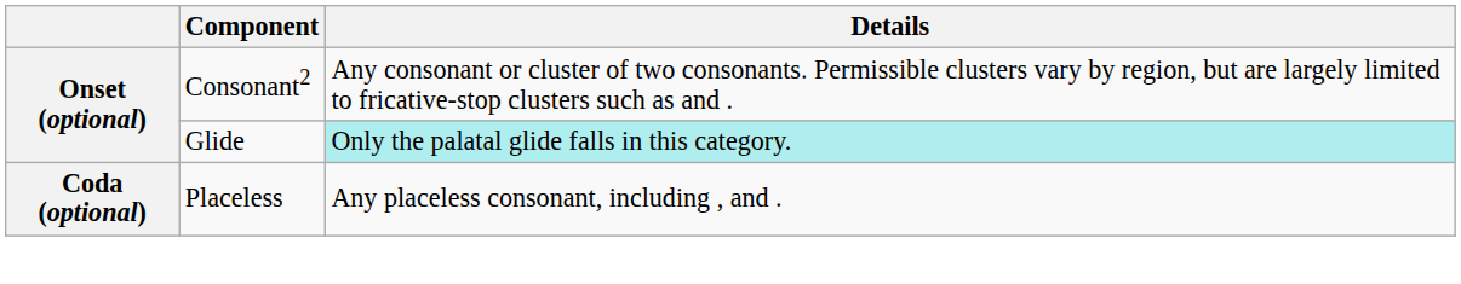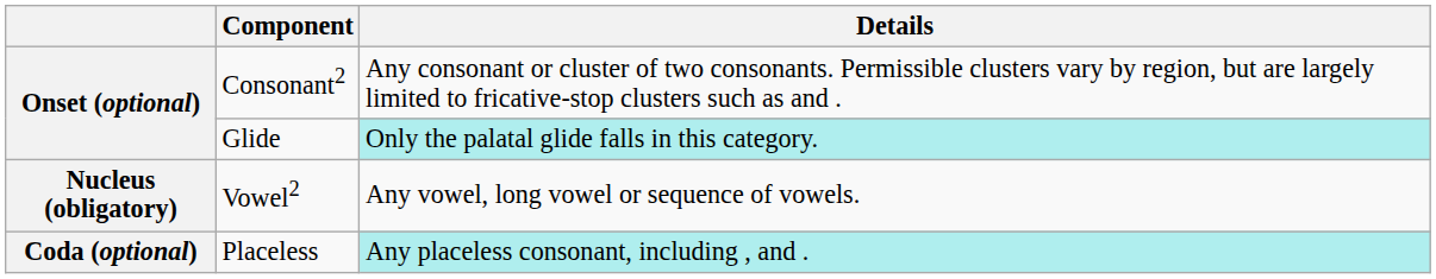+ row: Nucleus (obligatory) | Vowel2 | Any vowel, long vowel or sequence of vowels.
Placeless | Details: no background -> paleturquoise background
